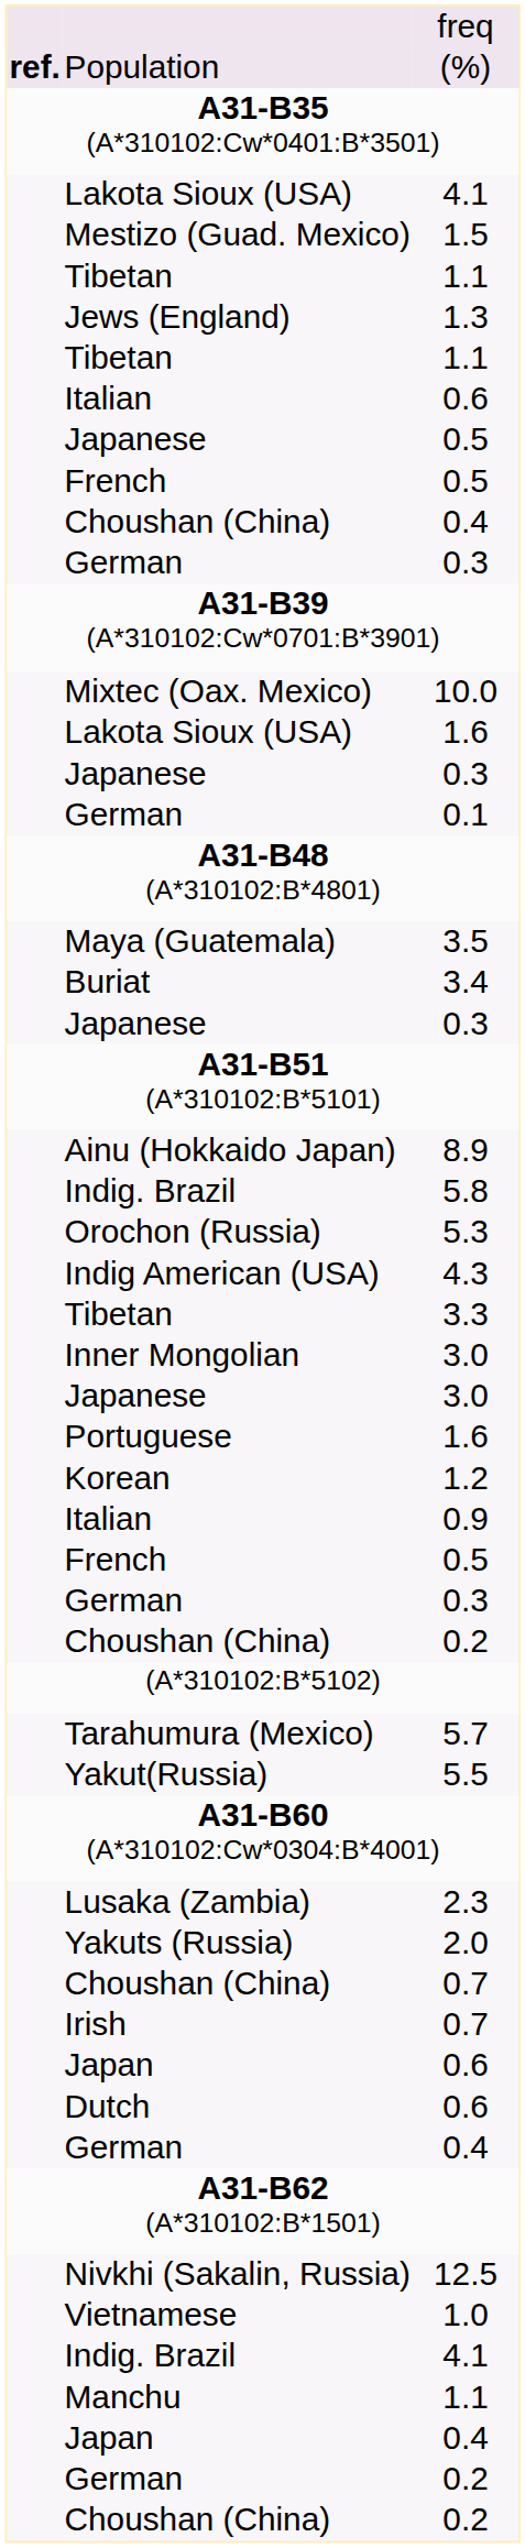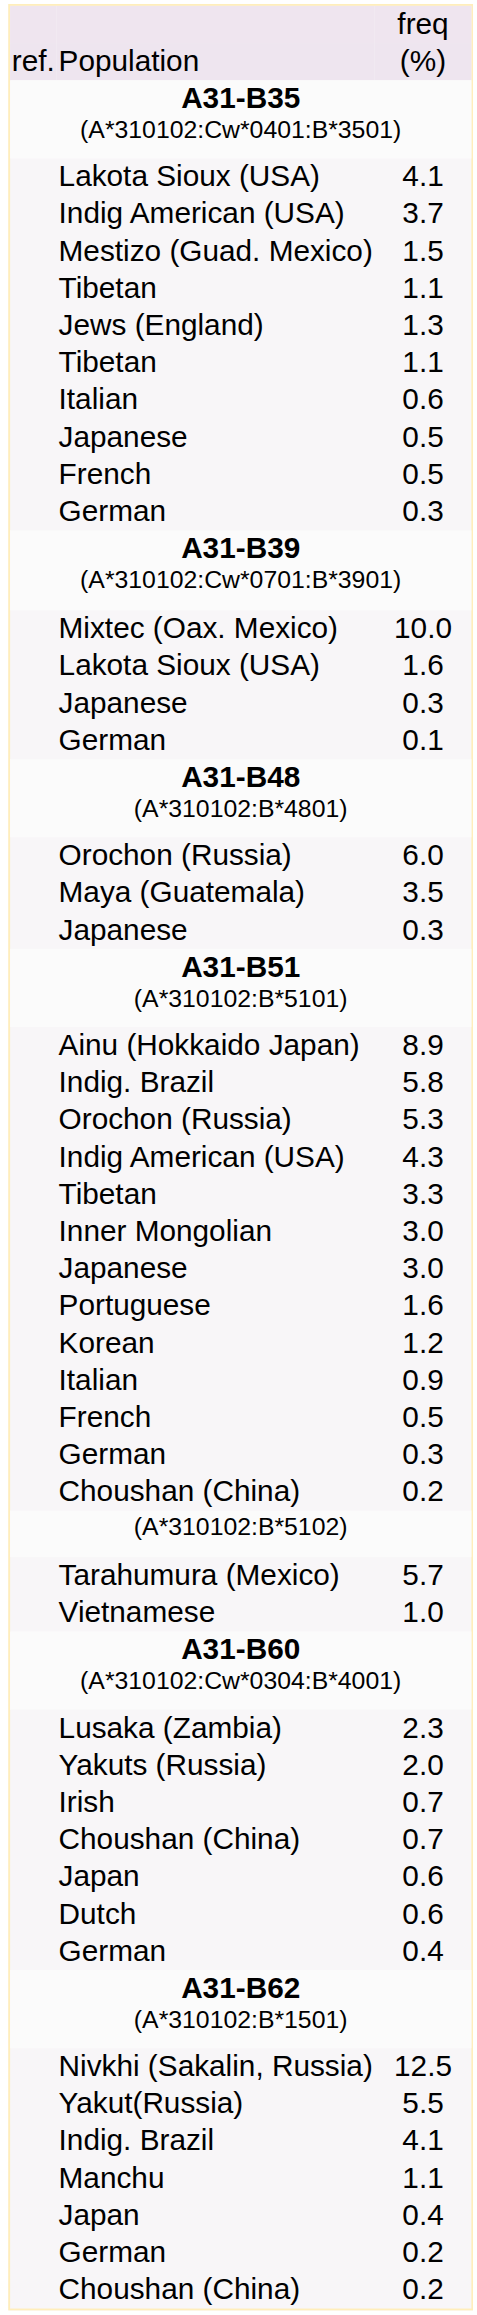(%) | column 1: bold -> normal
+ row: Indig American (USA) | 3.7
- row: Choushan (China) | 0.4
+ row: Orochon (Russia) | 6.0
- row: Buriat | 3.4
rows swapped: 1.0 <-> 5.5
rows swapped: Irish / 0.7 <-> Choushan (China) / 0.7
